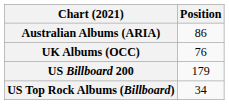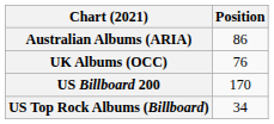US Billboard 200 | Position: 179 -> 170
